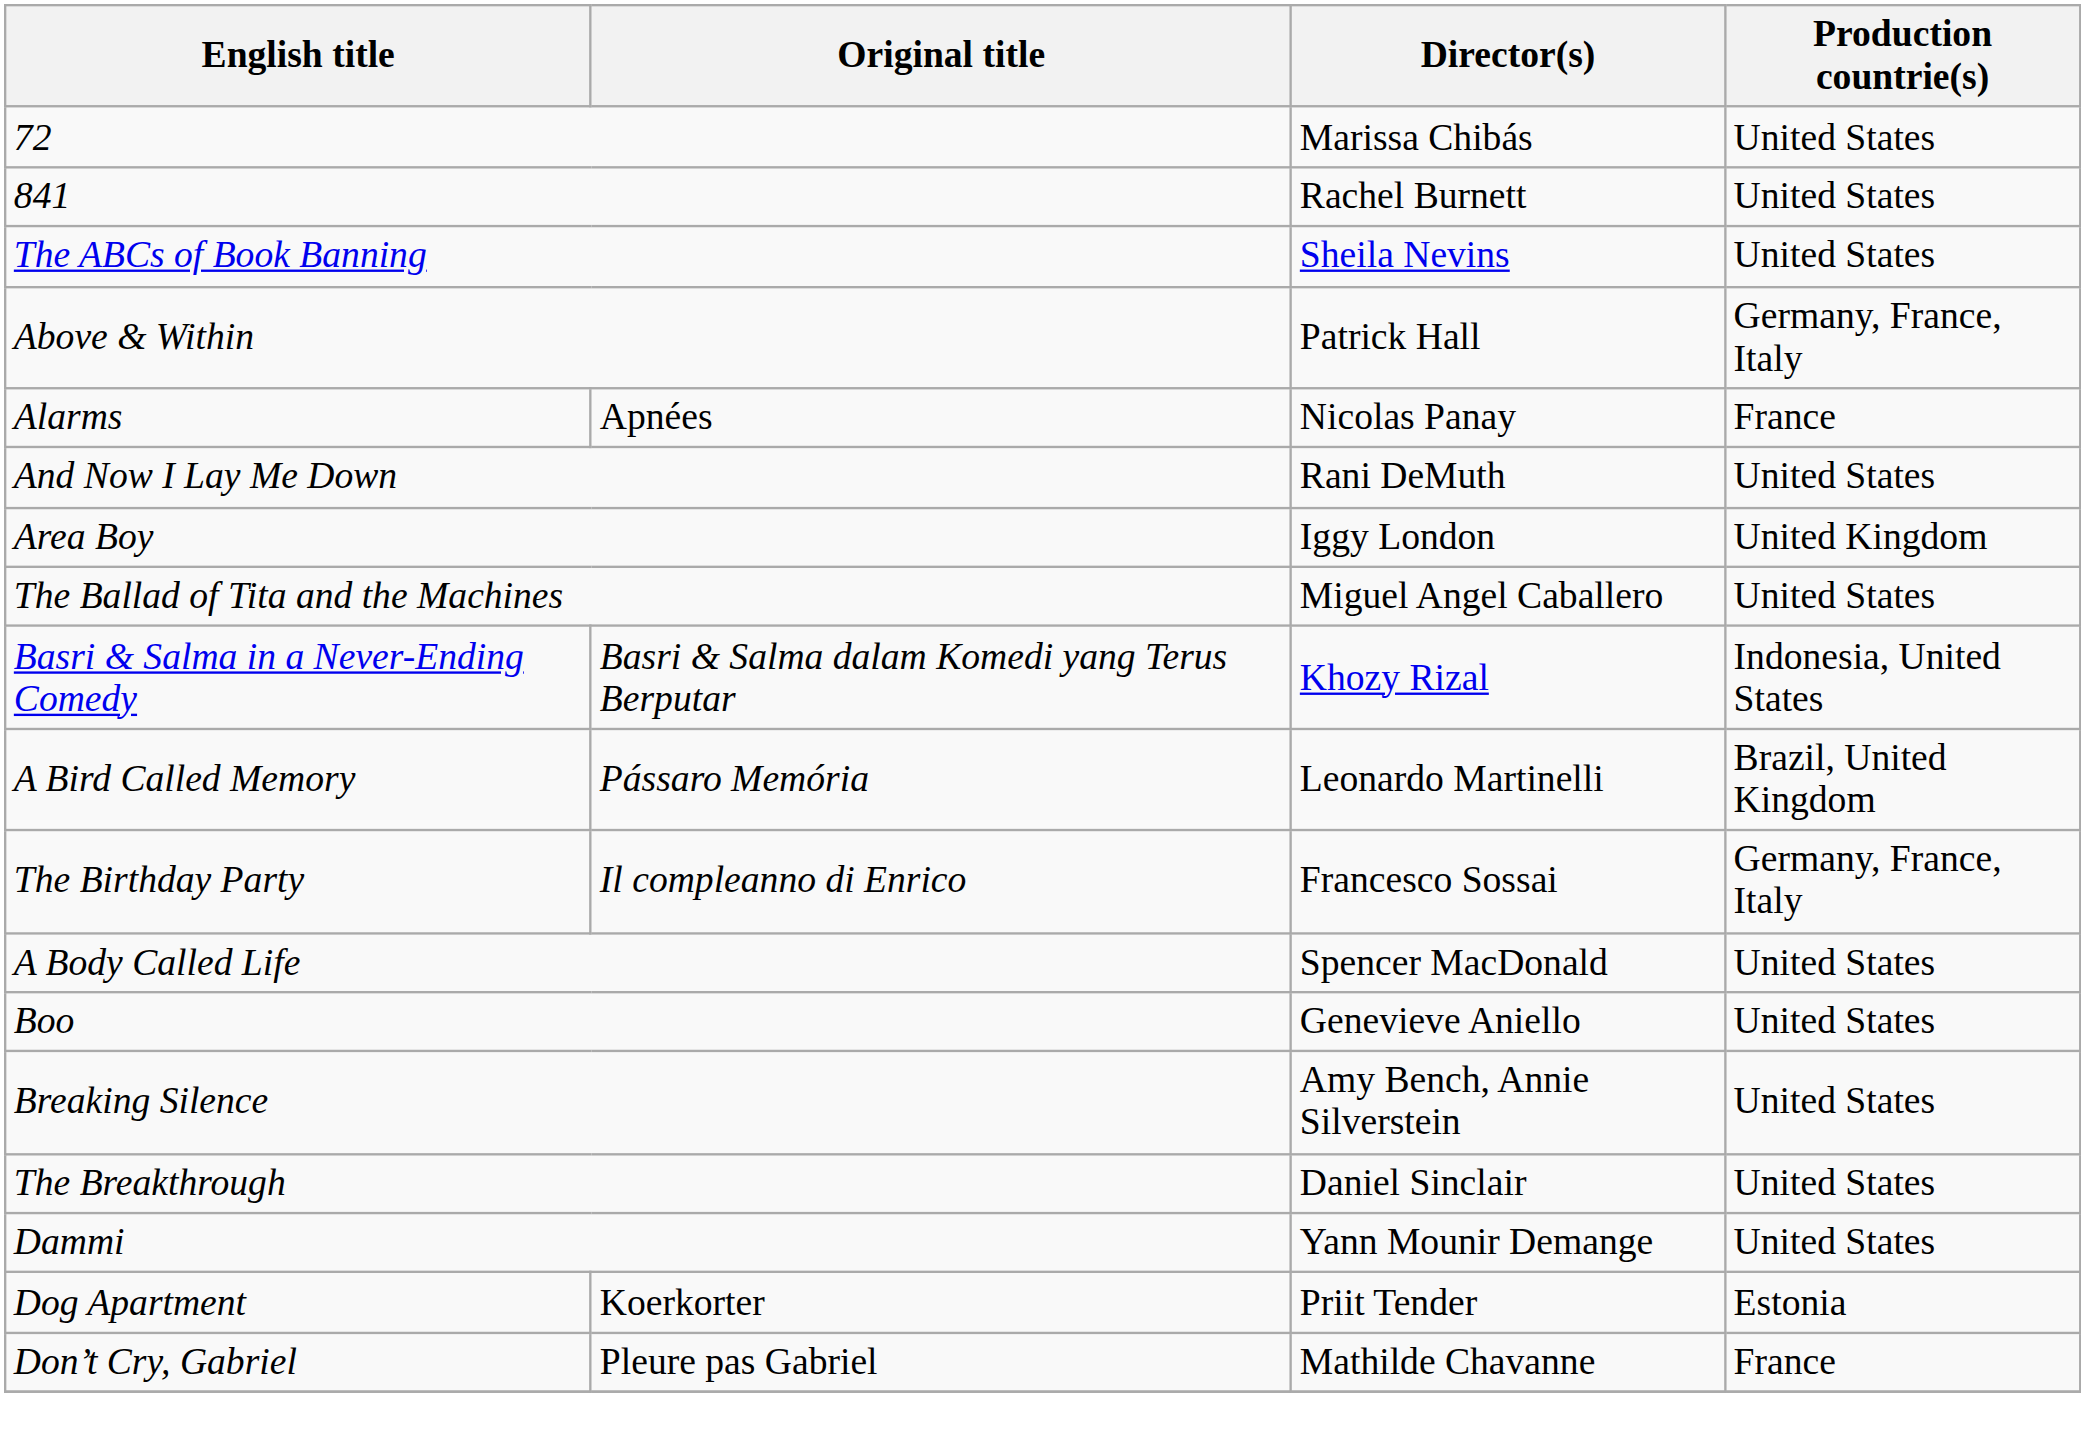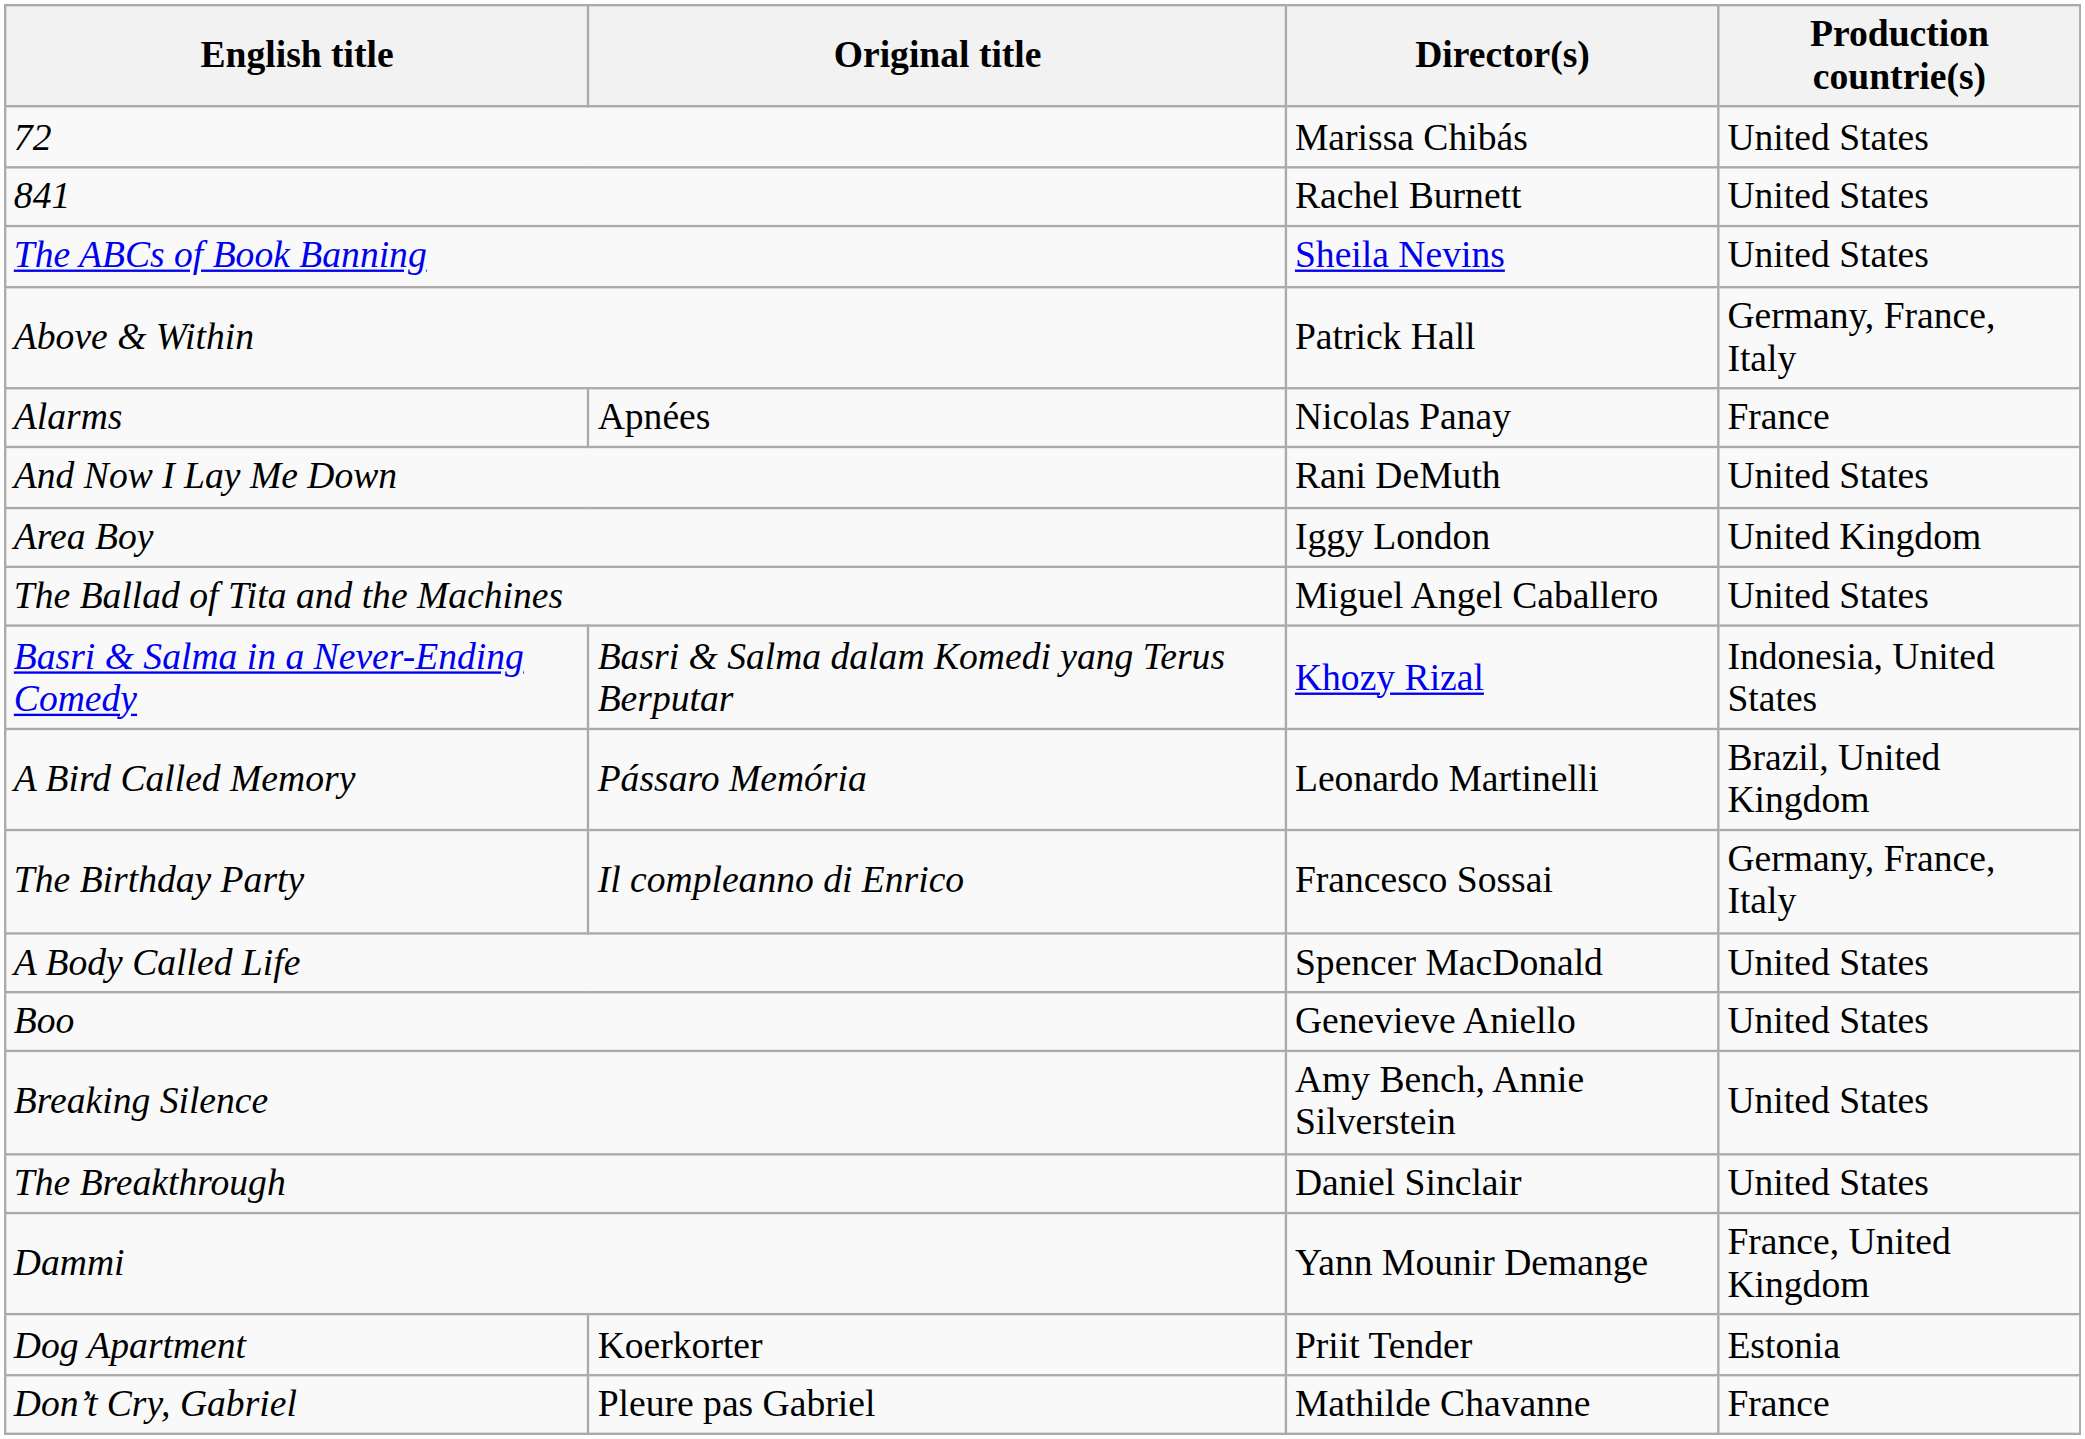Dammi | Production countrie(s): United States -> France, United Kingdom
